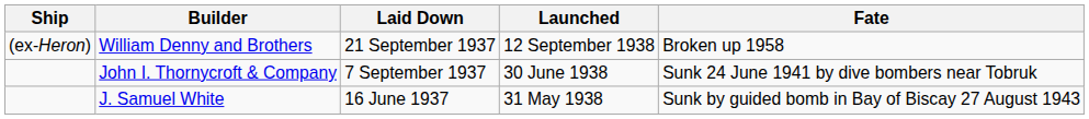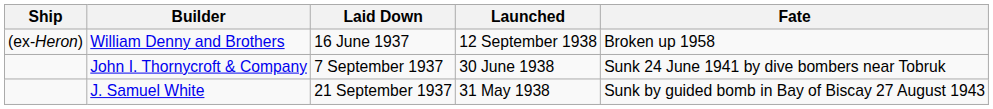William Denny and Brothers | Laid Down: 21 September 1937 -> 16 June 1937
J. Samuel White | Laid Down: 16 June 1937 -> 21 September 1937
